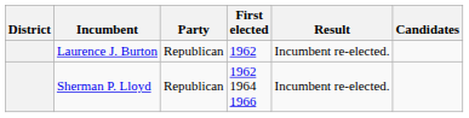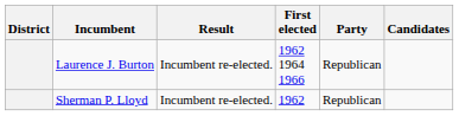columns swapped: Party <-> Result
Laurence J. Burton | First elected: 1962 -> 1962 1964 1966
Sherman P. Lloyd | First elected: 1962 1964 1966 -> 1962
